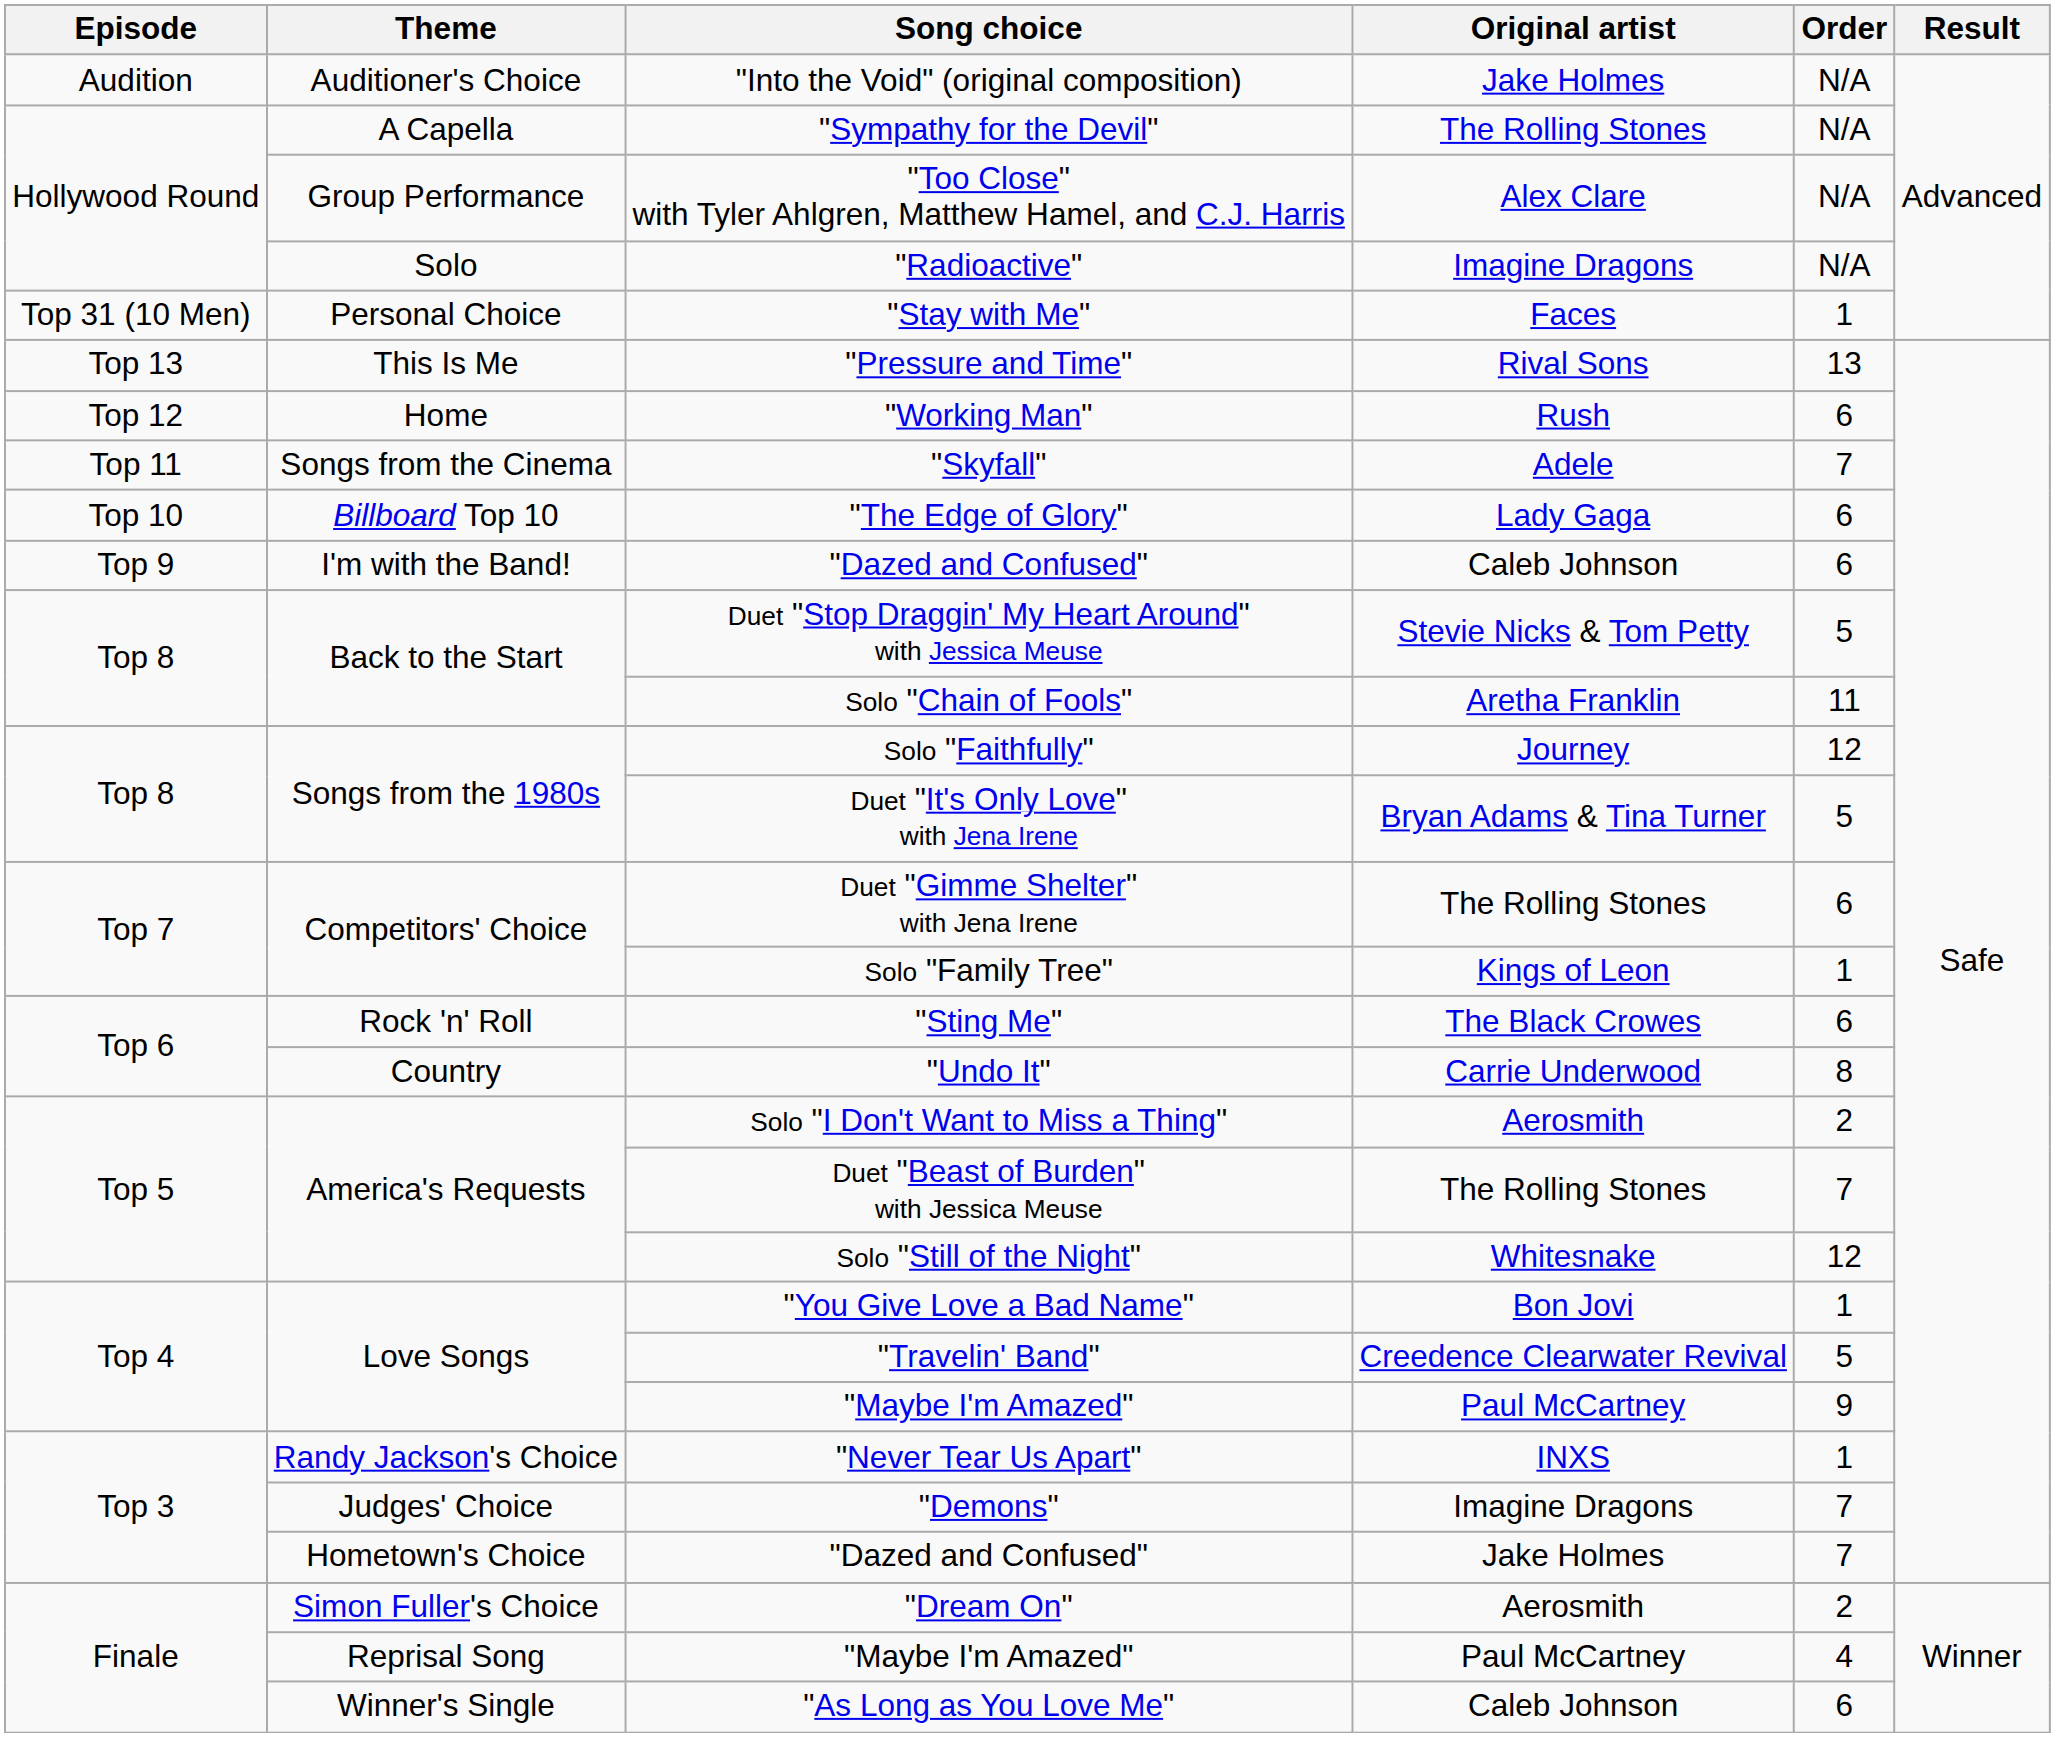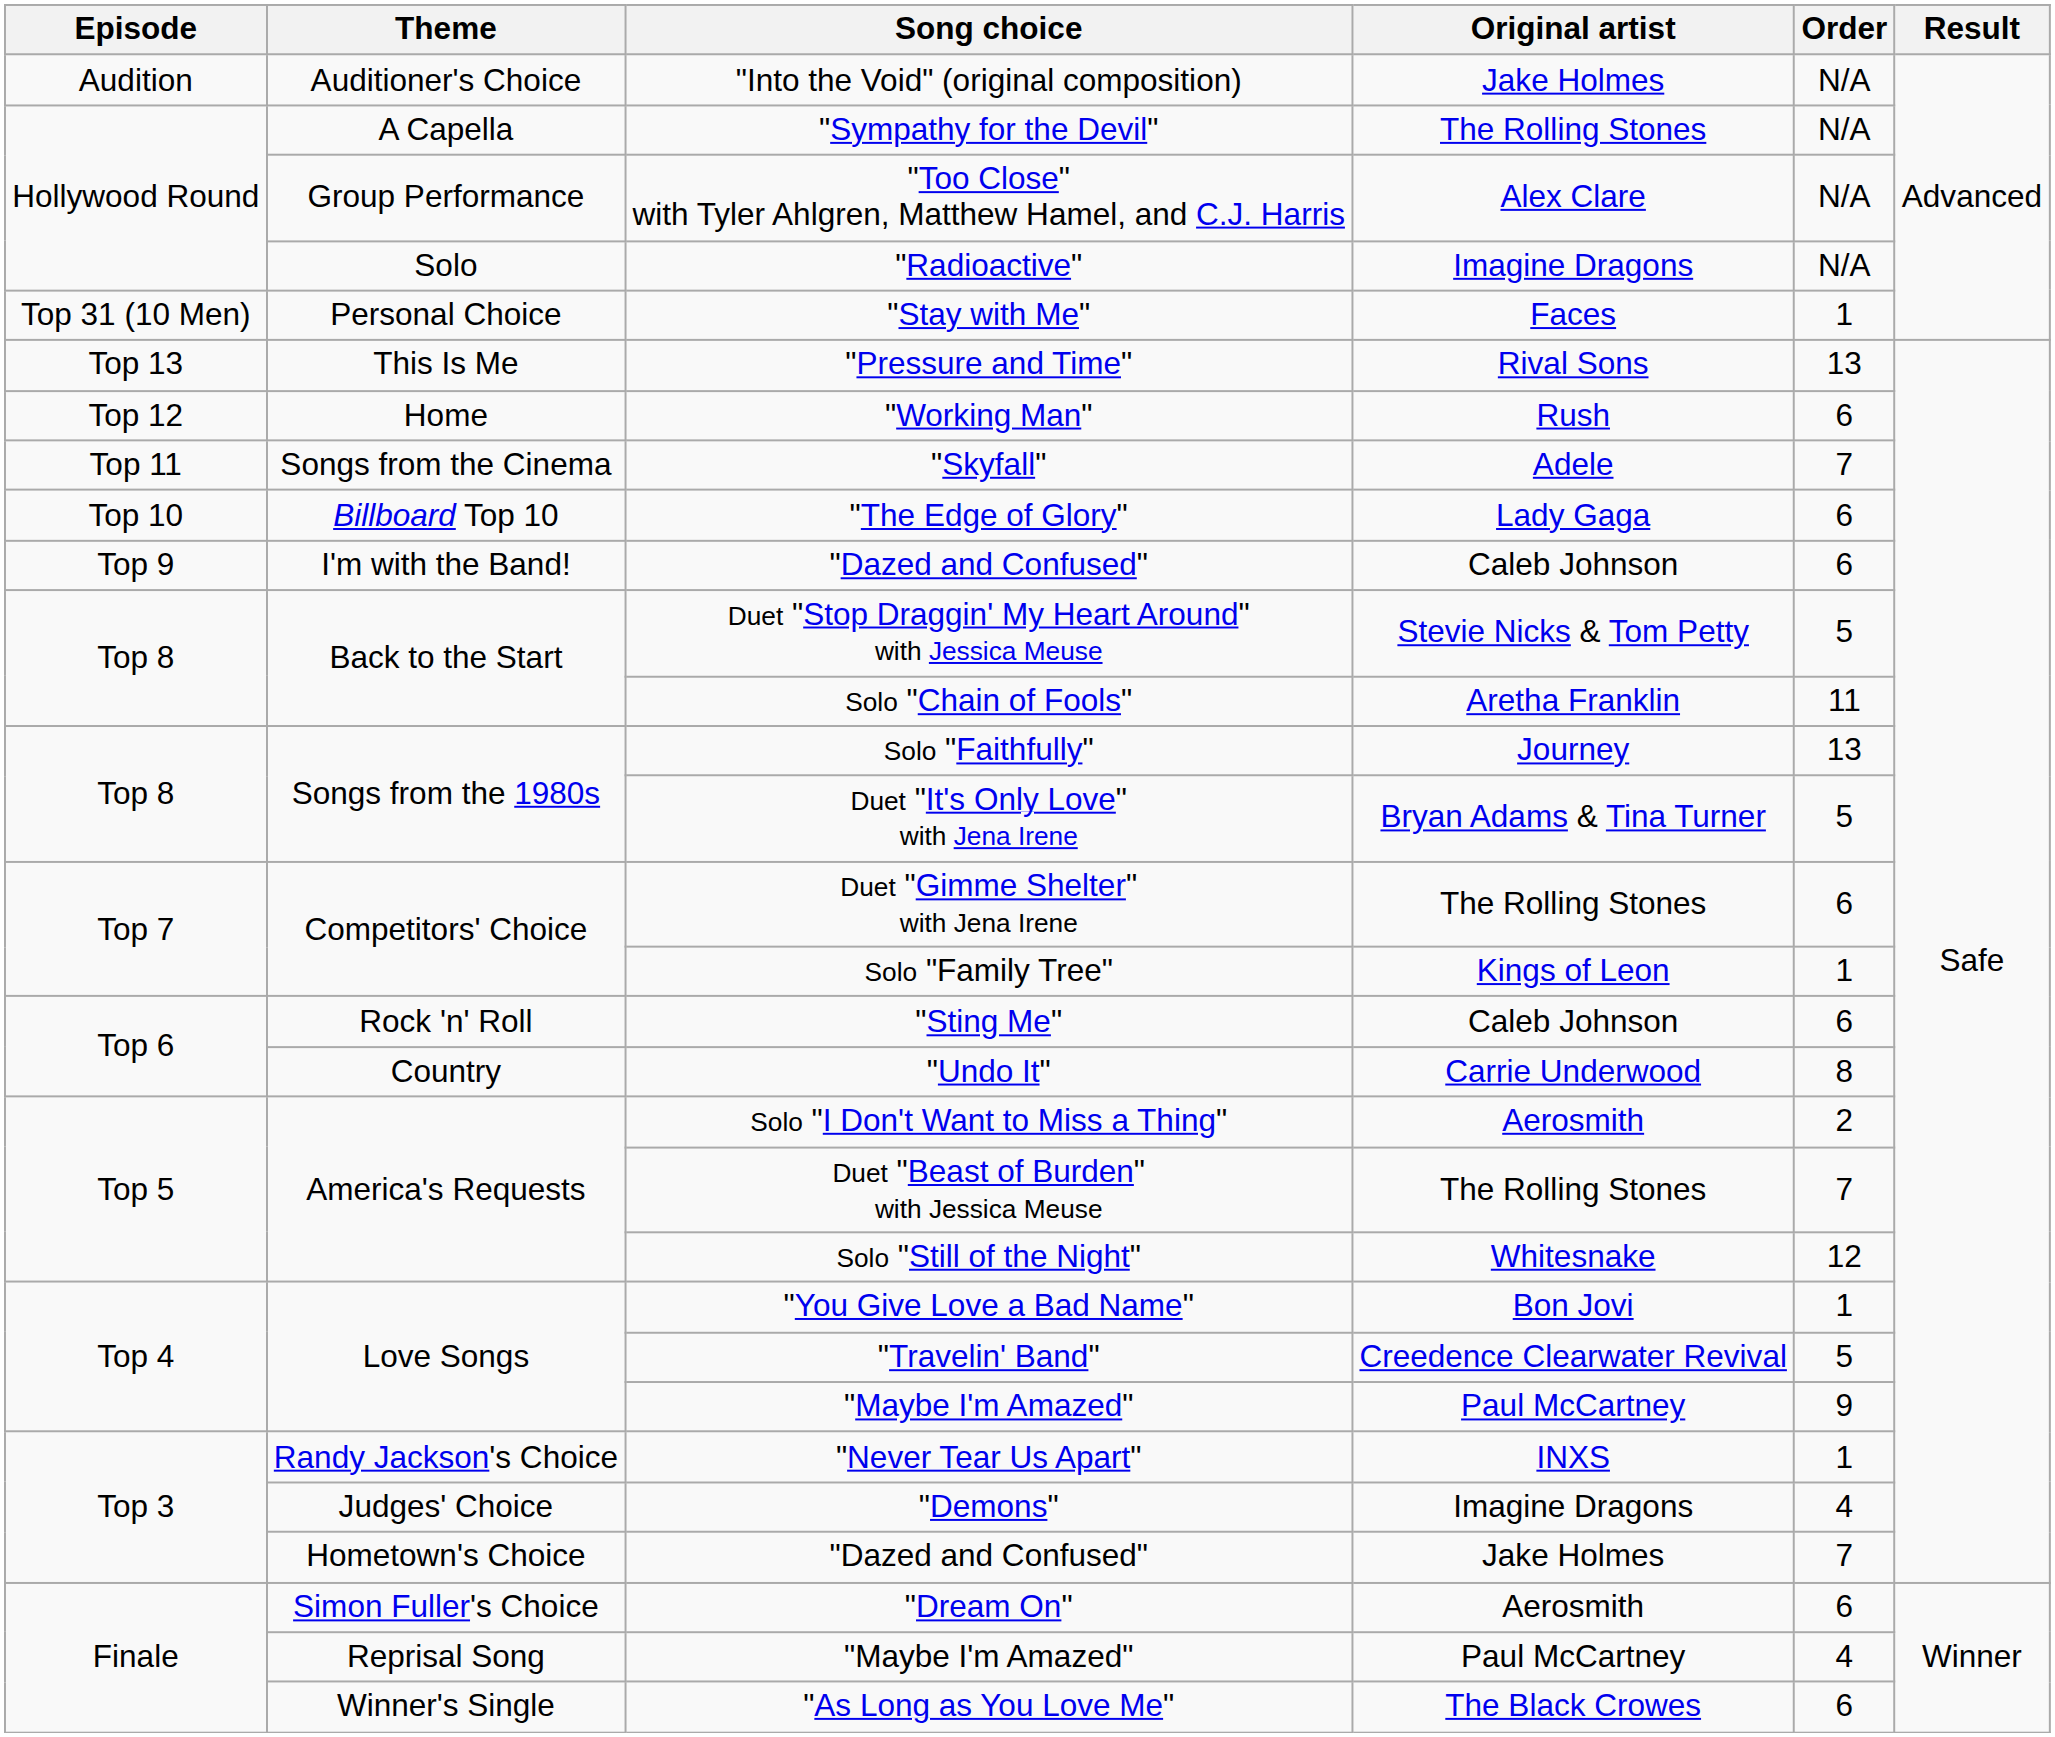Solo "Faithfully" | Order: 12 -> 13
"Sting Me" | Original artist: The Black Crowes -> Caleb Johnson
"Demons" | Order: 7 -> 4
"Dream On" | Order: 2 -> 6
"As Long as You Love Me" | Original artist: Caleb Johnson -> The Black Crowes
